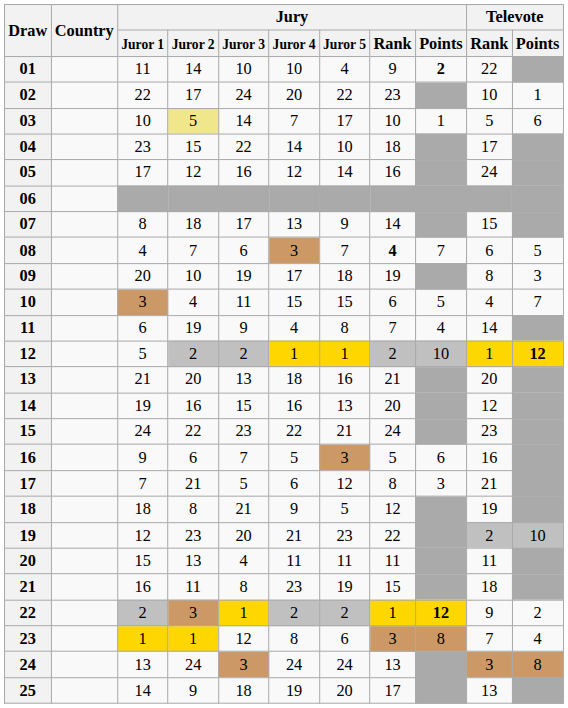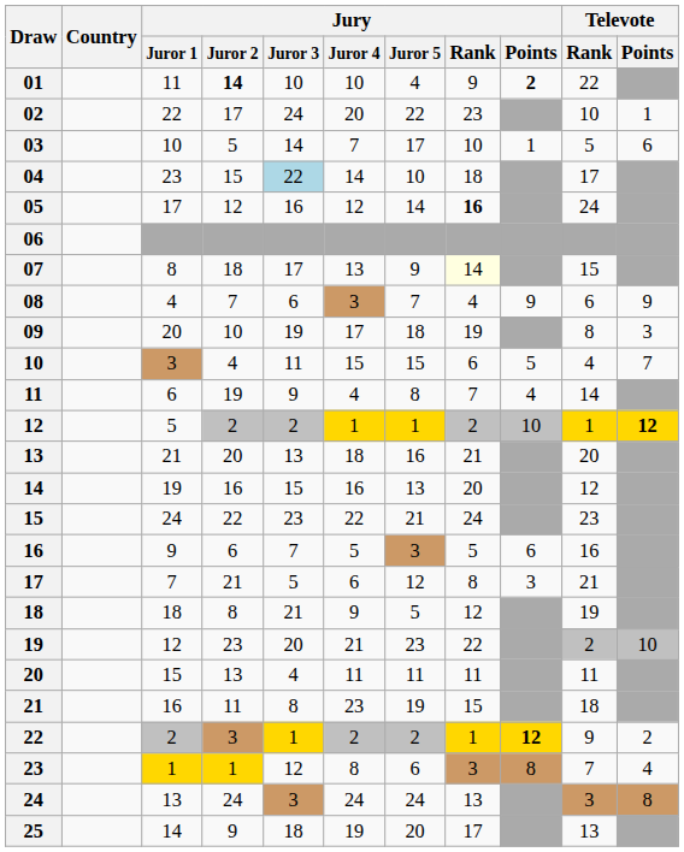01 | Jury / Juror 2: normal -> bold
03 | Jury / Juror 2: khaki background -> no background
04 | Jury / Juror 3: no background -> lightblue background
05 | Jury / Rank: normal -> bold
07 | Jury / Rank: no background -> lightyellow background
08 | Jury / Rank: bold -> normal
08 | Jury / Points: 7 -> 9
08 | Televote / Points: 5 -> 9
